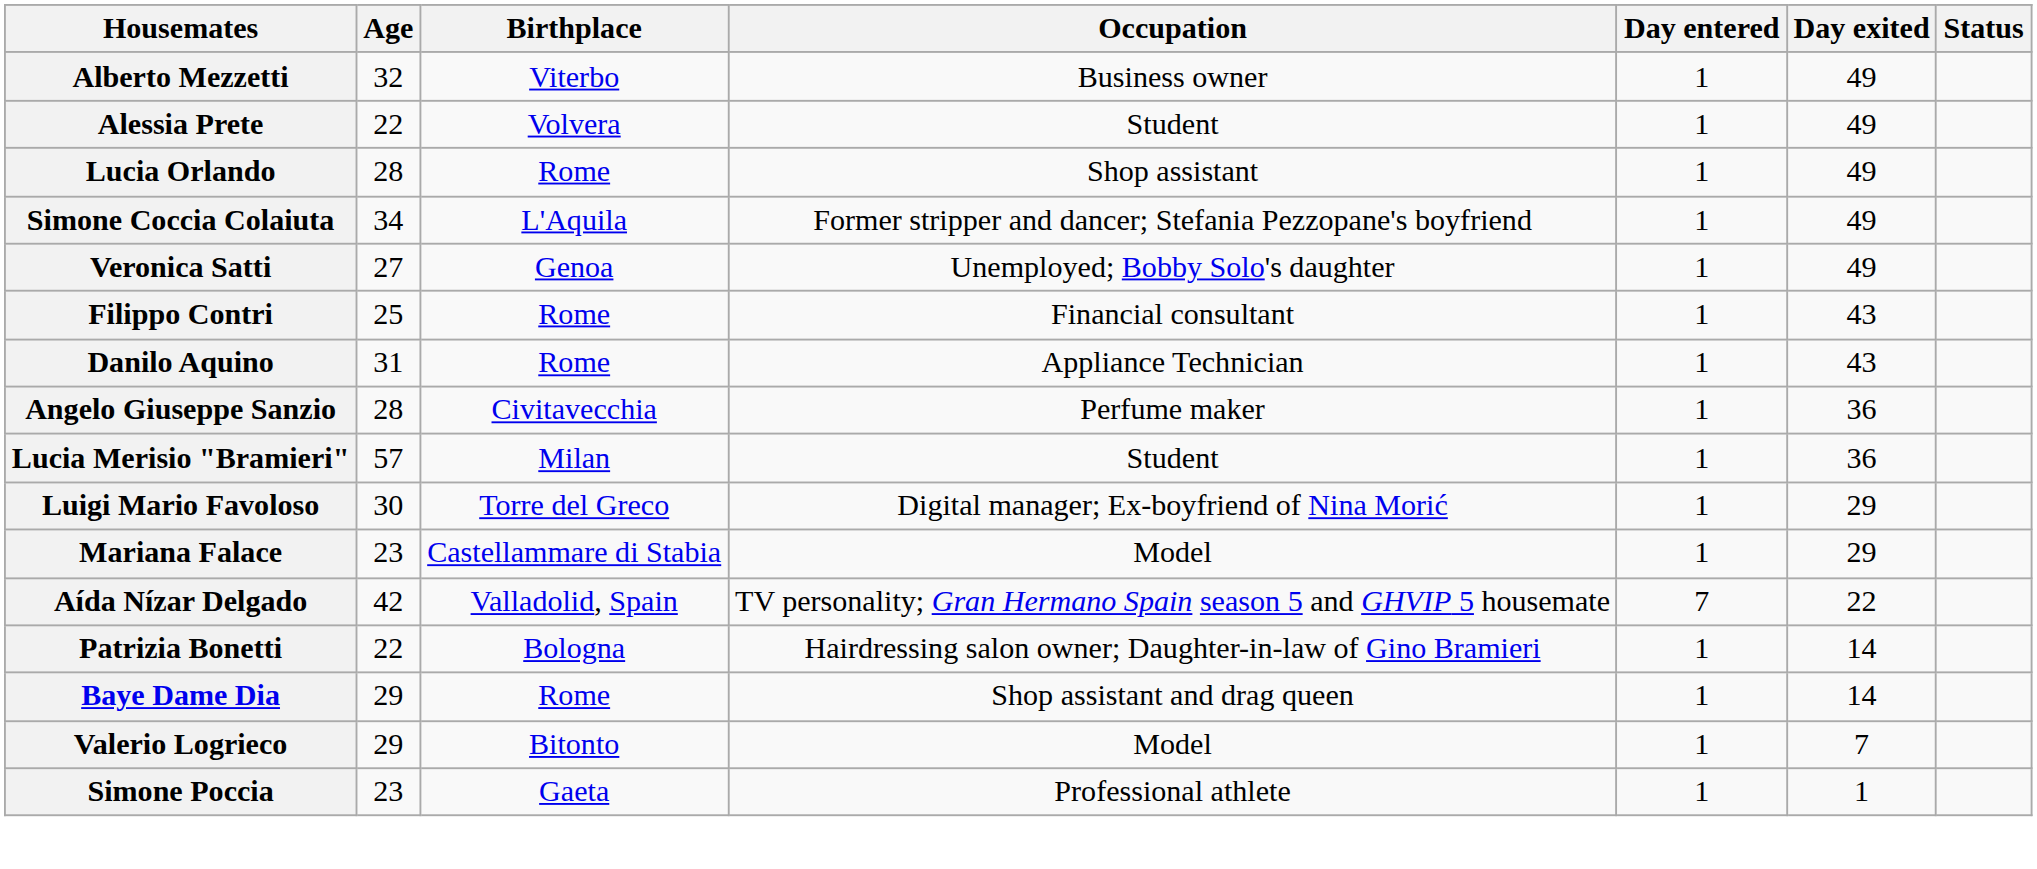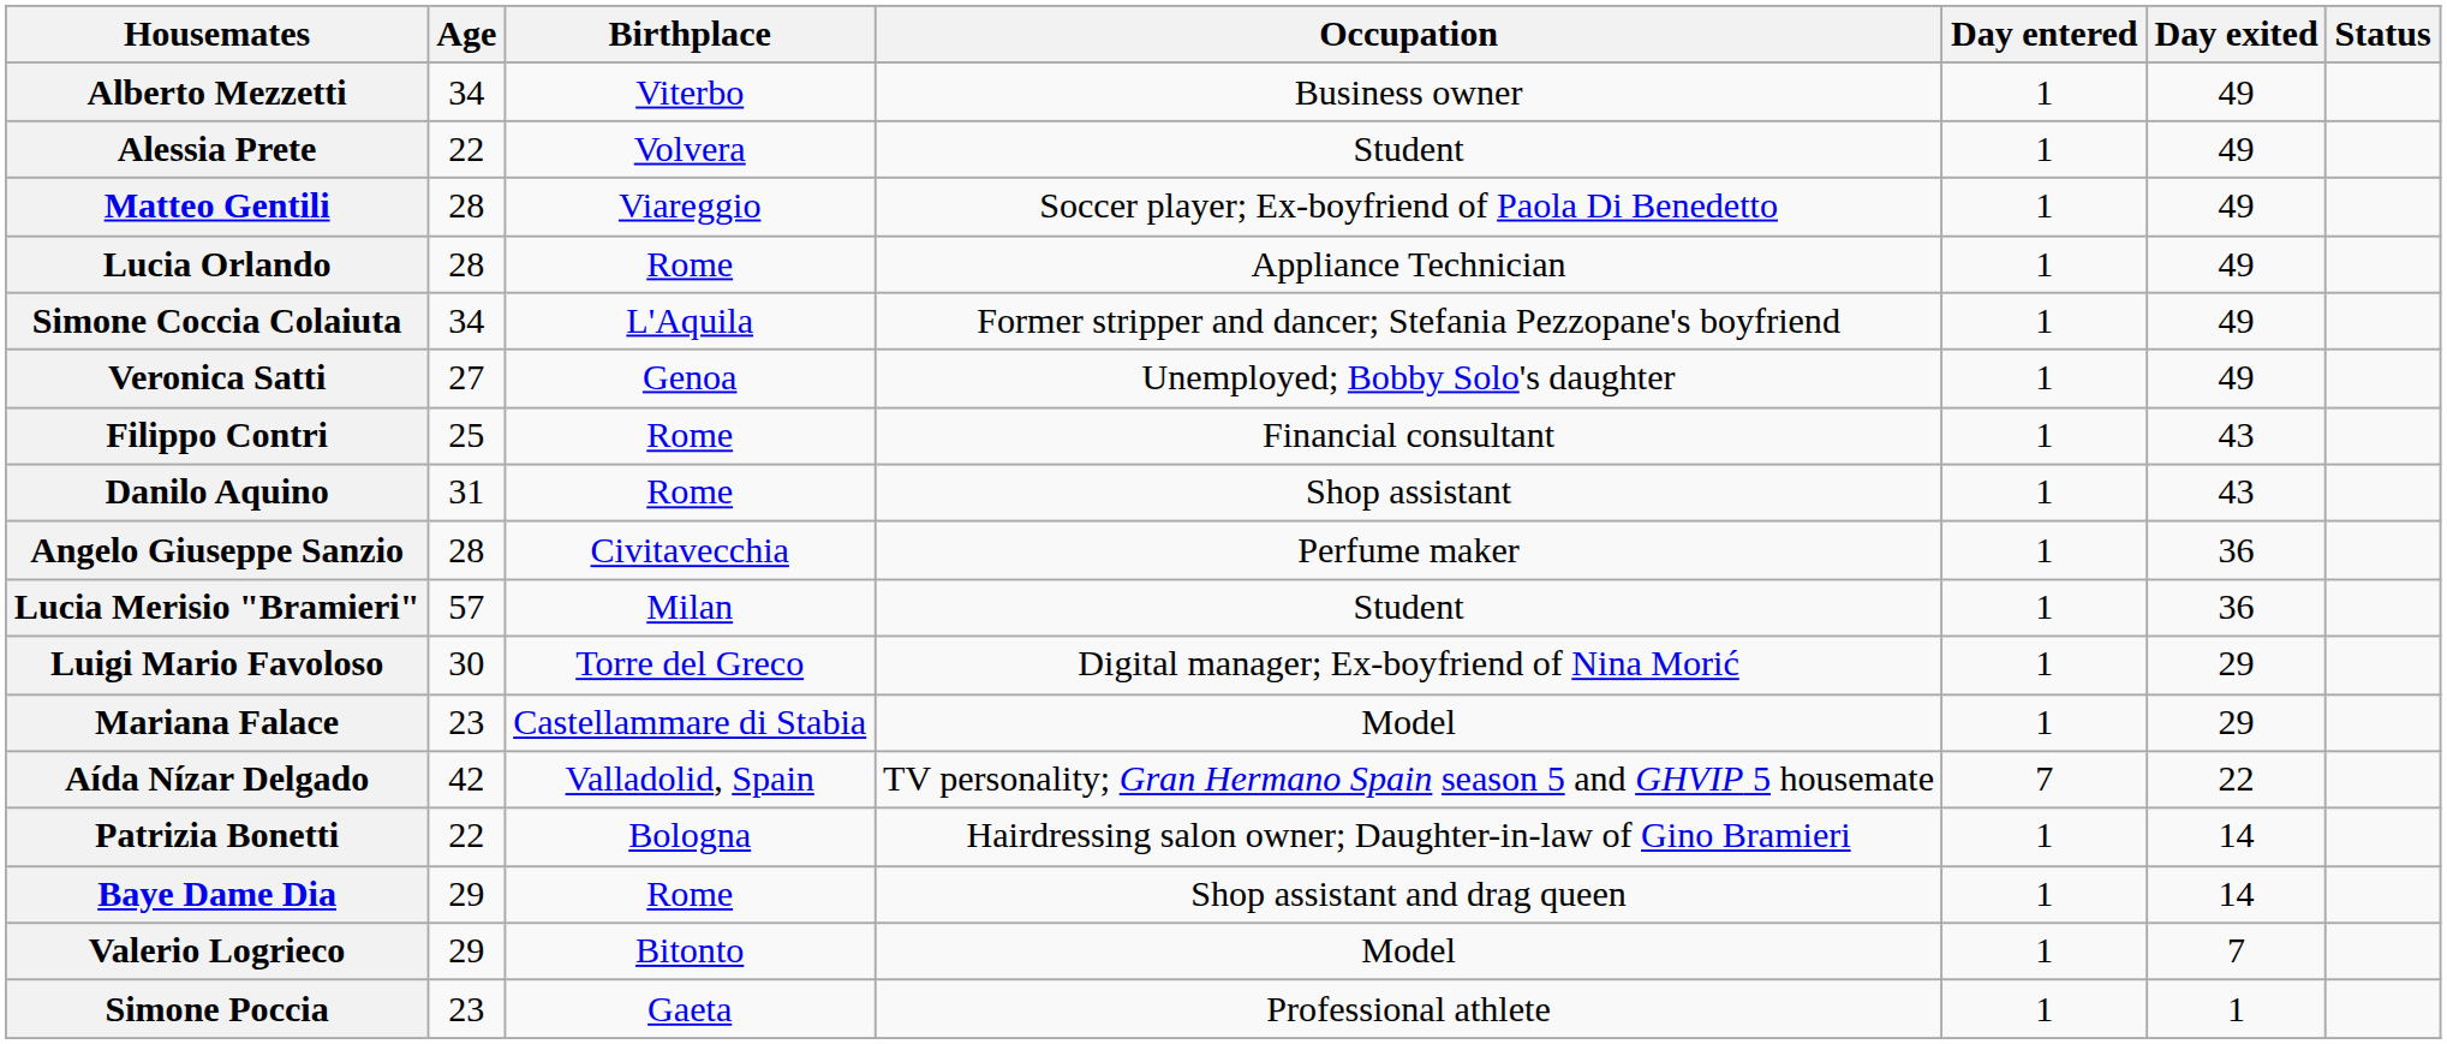Alberto Mezzetti | Age: 32 -> 34
+ row: Matteo Gentili | 28 | Viareggio | Soccer player; Ex-boyfriend of Paola Di Benedetto | 1 | 49
Lucia Orlando | Occupation: Shop assistant -> Appliance Technician
Danilo Aquino | Occupation: Appliance Technician -> Shop assistant
